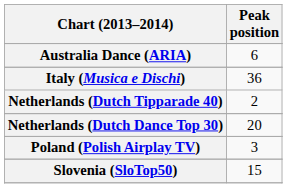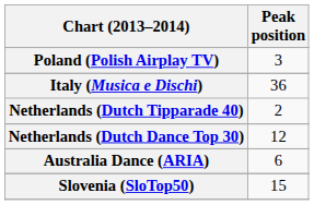rows swapped: Australia Dance (ARIA) <-> Poland (Polish Airplay TV)
Netherlands (Dutch Dance Top 30) | Peak position: 20 -> 12
